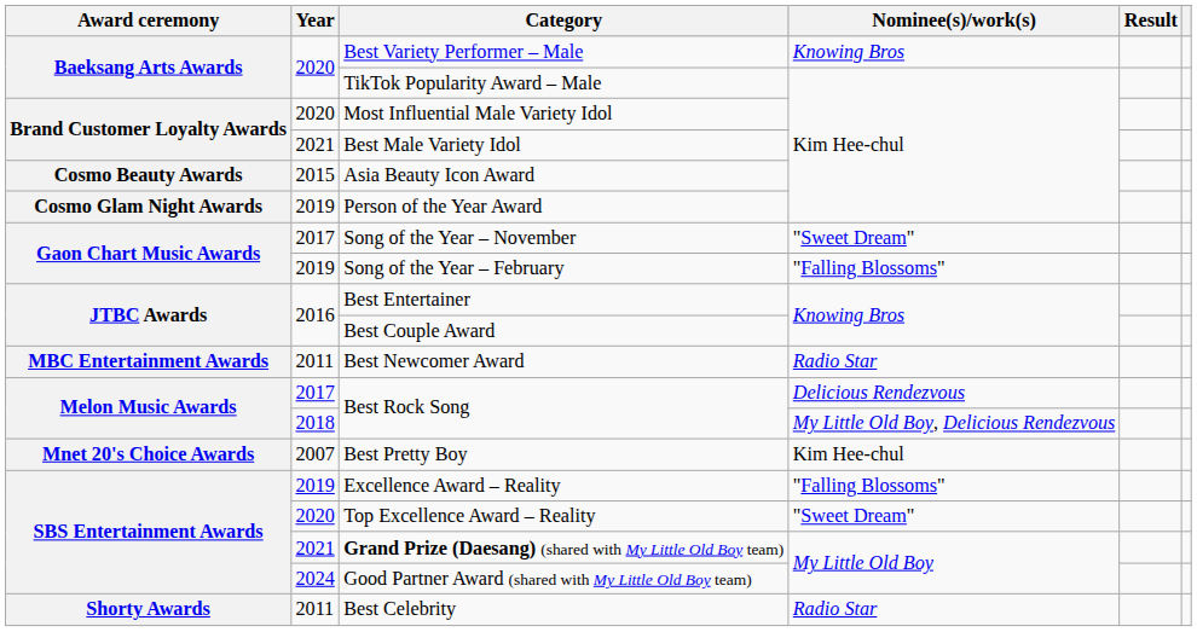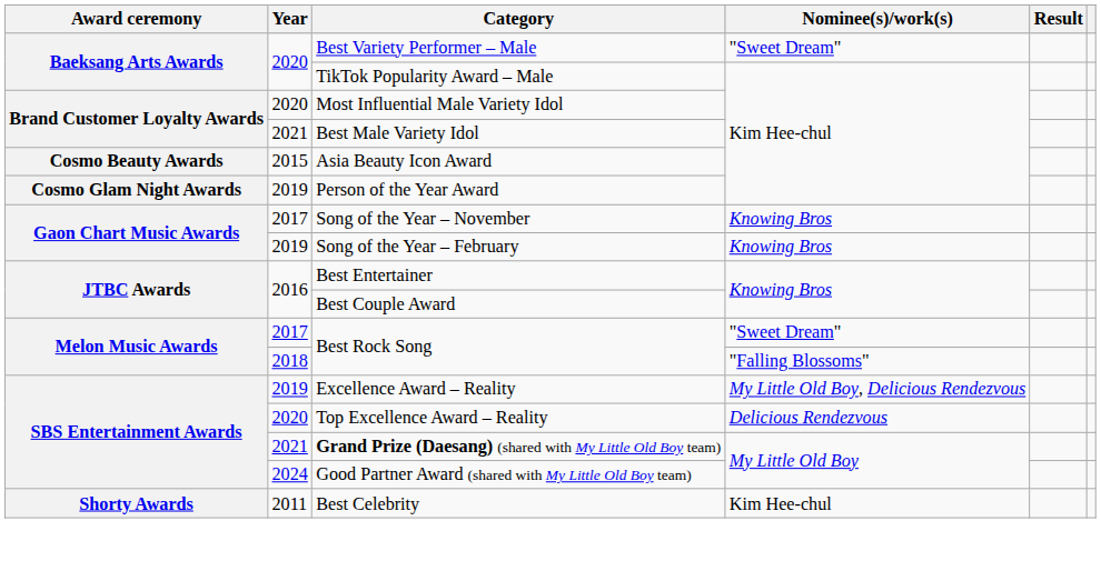Best Variety Performer – Male | Nominee(s)/work(s): Knowing Bros -> "Sweet Dream"
Song of the Year – November | Nominee(s)/work(s): "Sweet Dream" -> Knowing Bros
Song of the Year – February | Nominee(s)/work(s): "Falling Blossoms" -> Knowing Bros
- row: MBC Entertainment Awards | 2011 | Best Newcomer Award | Radio Star
2017 / Best Rock Song | Nominee(s)/work(s): Delicious Rendezvous -> "Sweet Dream"
2018 / Best Rock Song | Nominee(s)/work(s): My Little Old Boy, Delicious Rendezvous -> "Falling Blossoms"
- row: Mnet 20's Choice Awards | 2007 | Best Pretty Boy | Kim Hee-chul
Excellence Award – Reality | Nominee(s)/work(s): "Falling Blossoms" -> My Little Old Boy, Delicious Rendezvous
Top Excellence Award – Reality | Nominee(s)/work(s): "Sweet Dream" -> Delicious Rendezvous
Best Celebrity | Nominee(s)/work(s): Radio Star -> Kim Hee-chul
